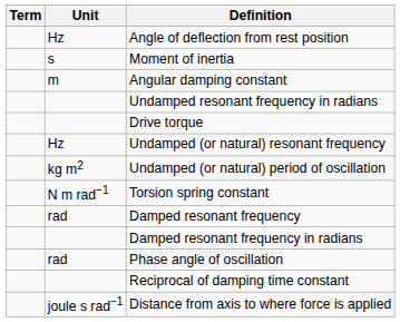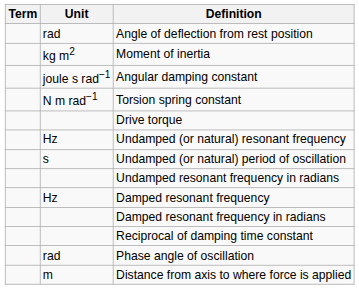Angle of deflection from rest position | Unit: Hz -> rad
Moment of inertia | Unit: s -> kg m2
Angular damping constant | Unit: m -> joule s rad−1
rows swapped: Torsion spring constant <-> Undamped resonant frequency in radians
Undamped (or natural) period of oscillation | Unit: kg m2 -> s
Damped resonant frequency | Unit: rad -> Hz
rows swapped: Reciprocal of damping time constant <-> Phase angle of oscillation
Distance from axis to where force is applied | Unit: joule s rad−1 -> m
